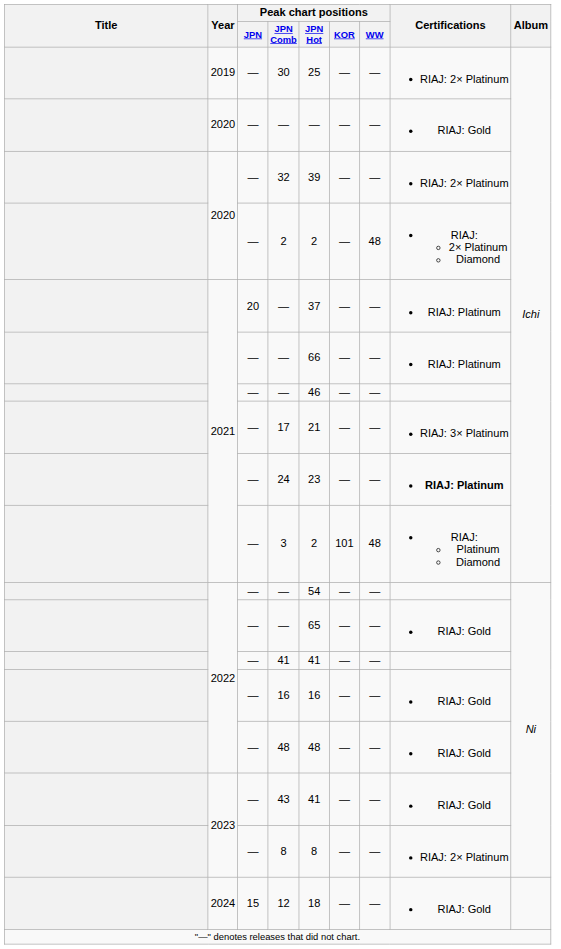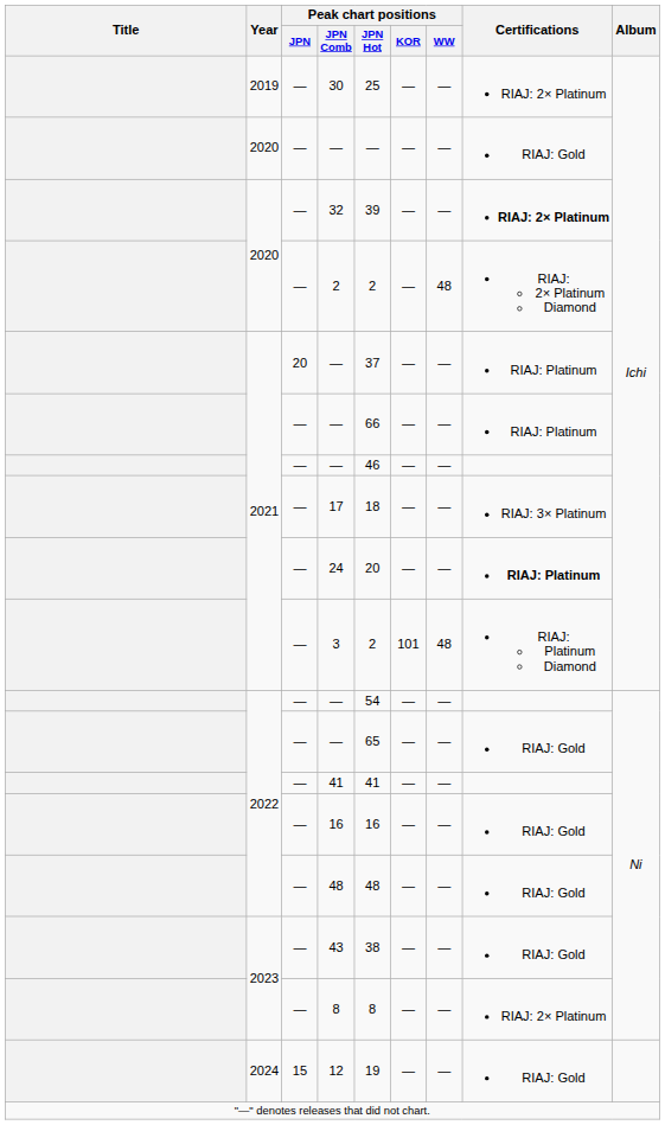32 | Certifications: normal -> bold
17 | Peak chart positions / JPN Hot: 21 -> 18
24 | Peak chart positions / JPN Hot: 23 -> 20
43 | Peak chart positions / JPN Hot: 41 -> 38
12 | Peak chart positions / JPN Hot: 18 -> 19
